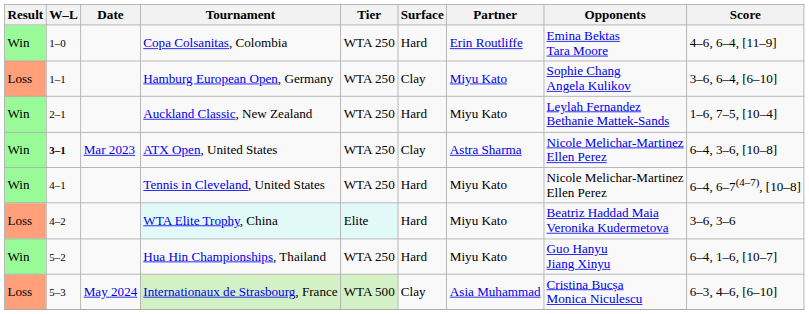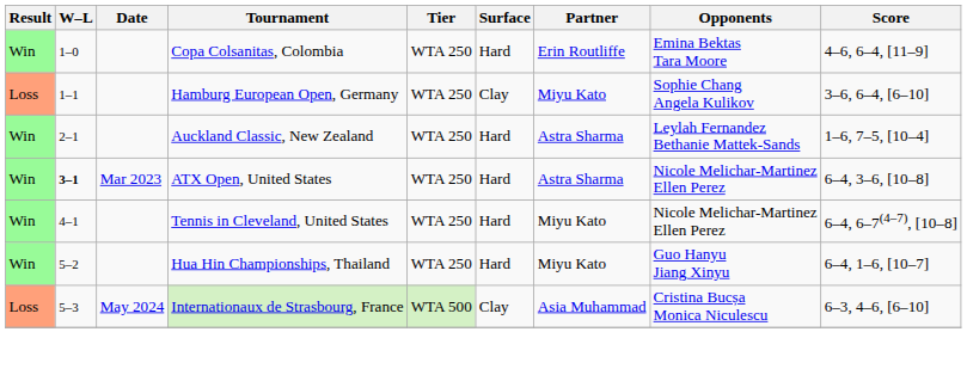Auckland Classic, New Zealand | Partner: Miyu Kato -> Astra Sharma
ATX Open, United States | Surface: Clay -> Hard
- row: Loss | 4–2 | WTA Elite Trophy, China | Elite | Hard | Miyu Kato | Beatriz Haddad Maia Veronika Kudermetova | 3–6, 3–6
